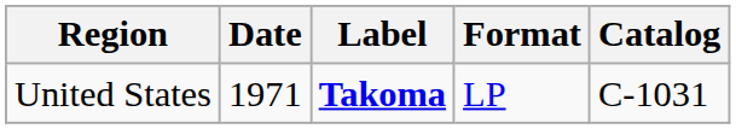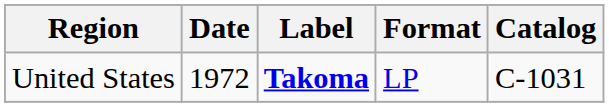United States | Date: 1971 -> 1972
